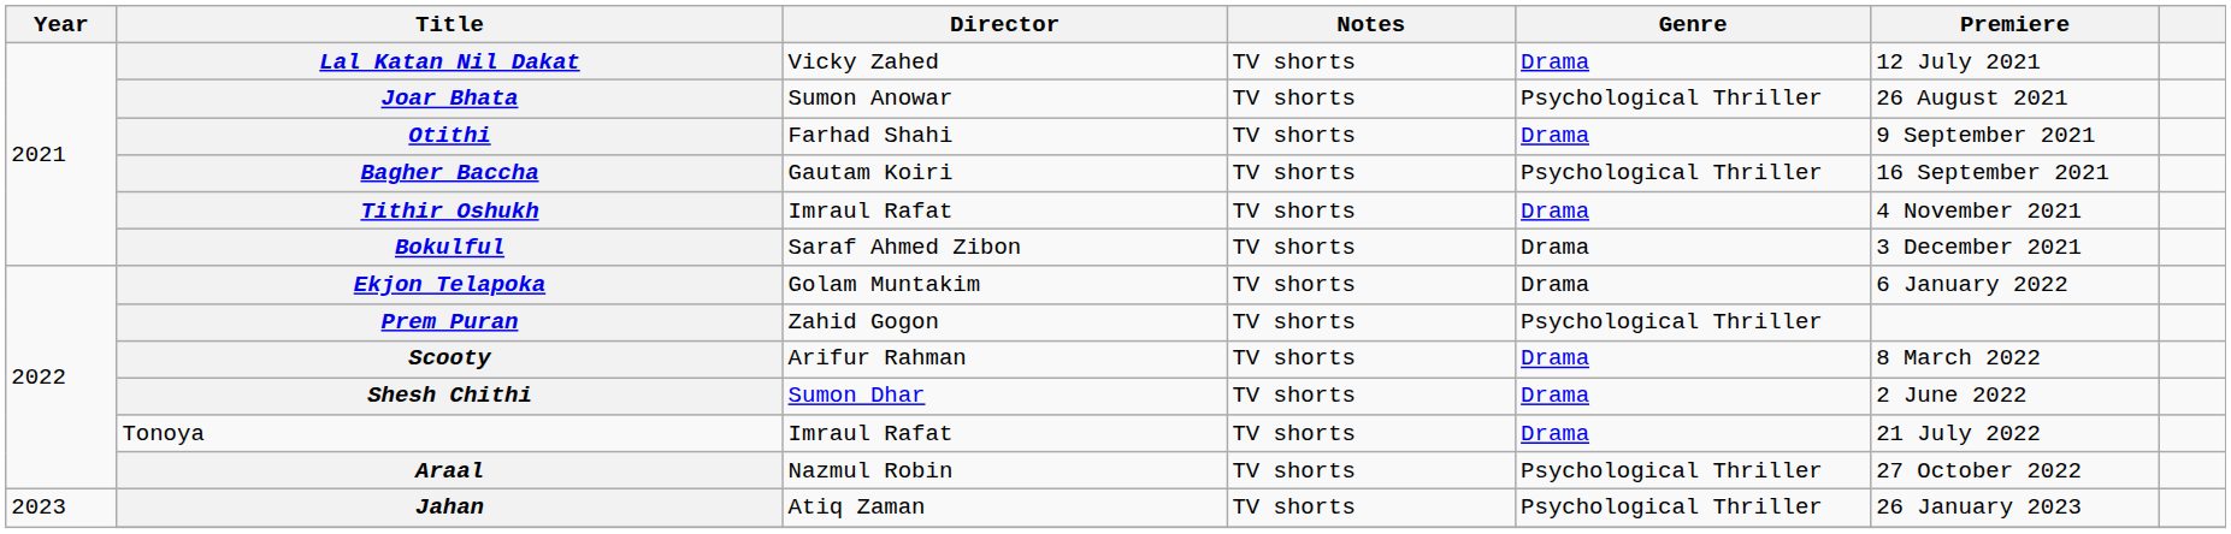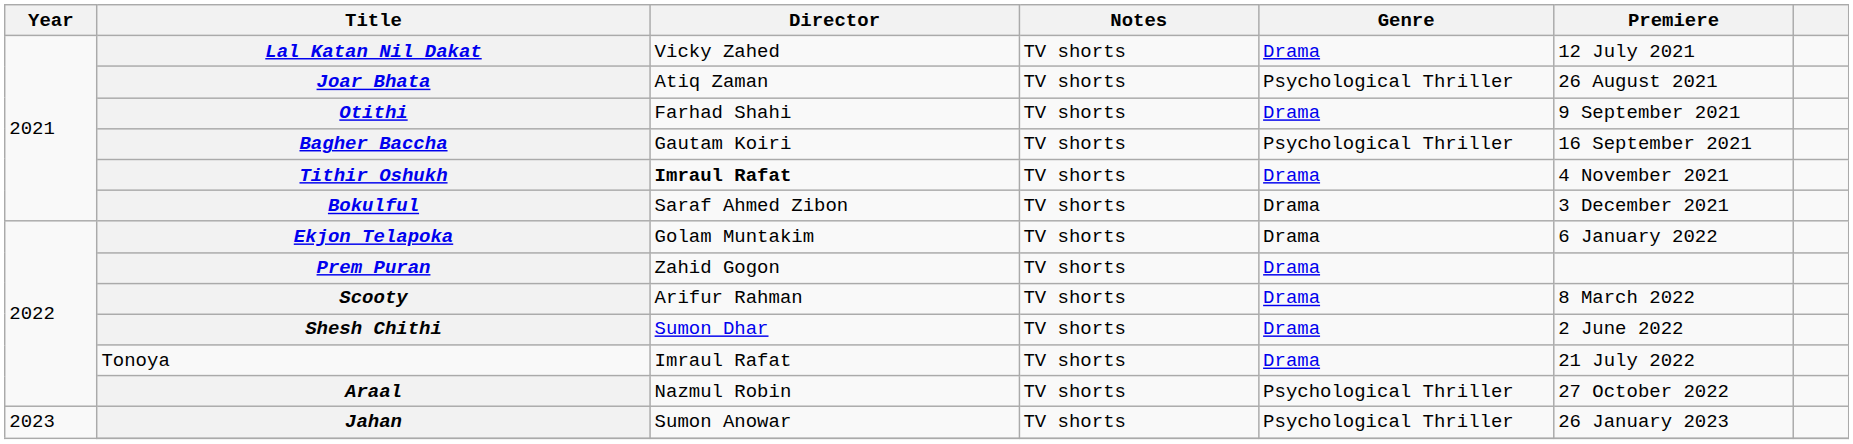Joar Bhata | Director: Sumon Anowar -> Atiq Zaman
Tithir Oshukh | Director: normal -> bold
Prem Puran | Genre: Psychological Thriller -> Drama
Jahan | Director: Atiq Zaman -> Sumon Anowar
